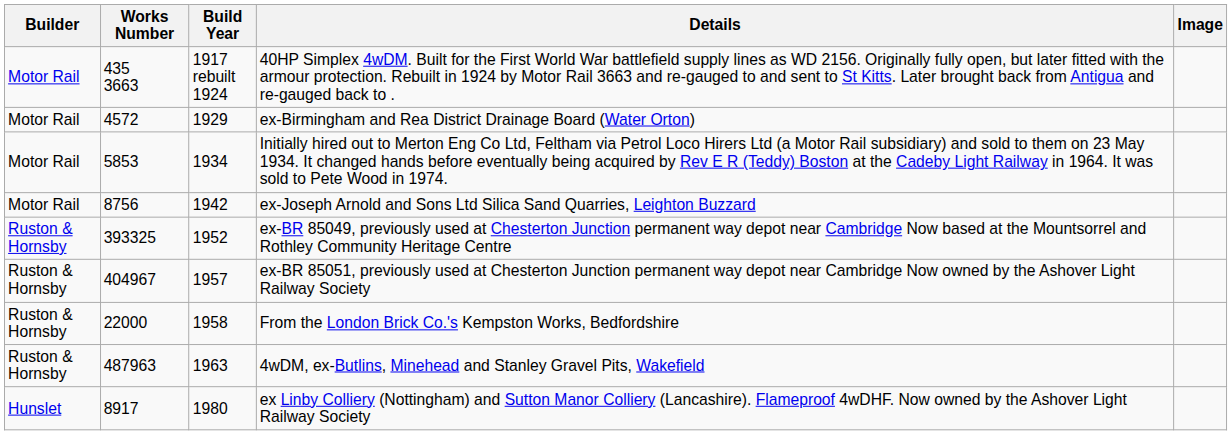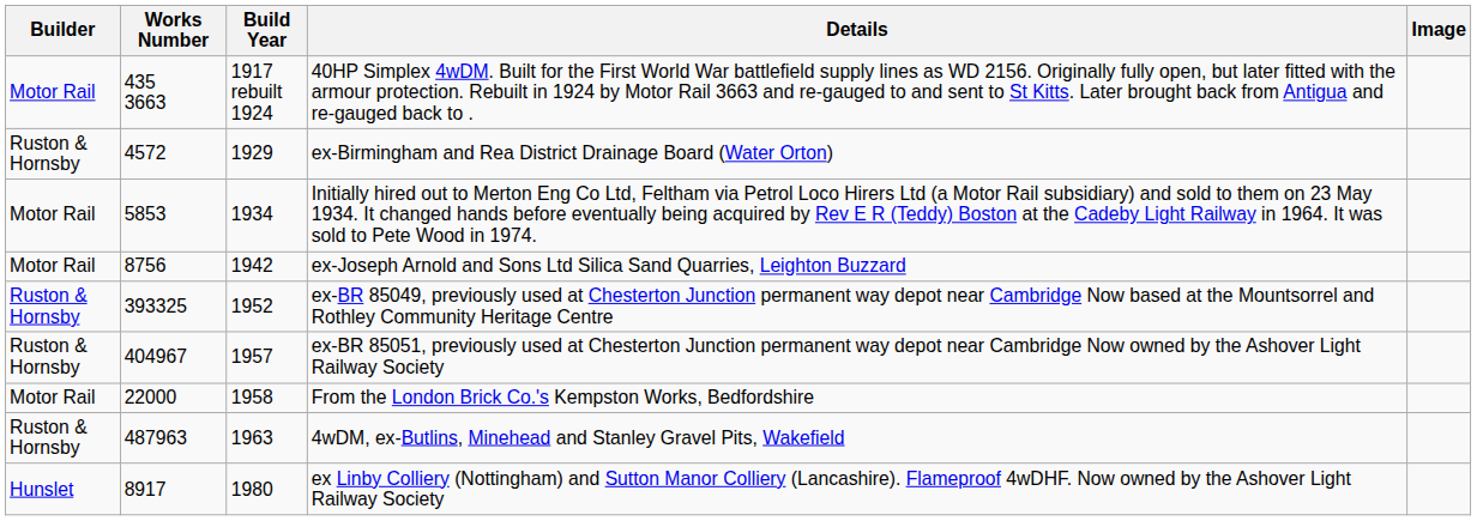ex-Birmingham and Rea District Drainage Board (Water Orton) | Builder: Motor Rail -> Ruston & Hornsby
From the London Brick Co.'s Kempston Works, Bedfordshire | Builder: Ruston & Hornsby -> Motor Rail
